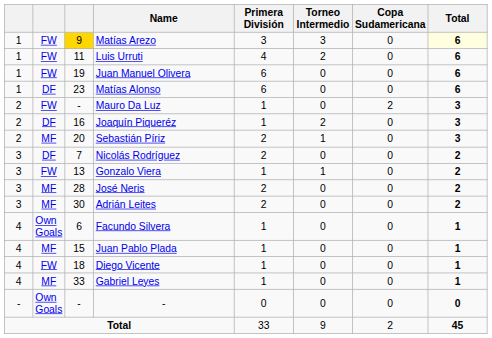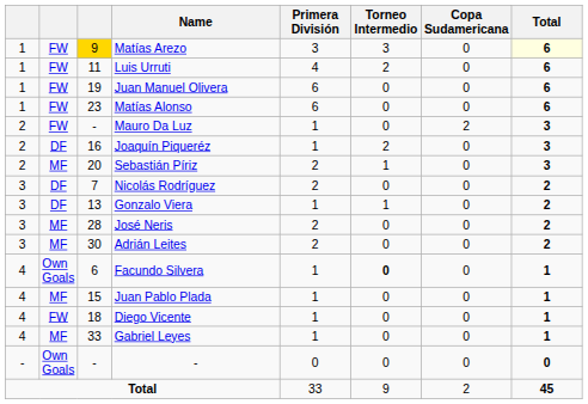Matías Alonso | column 2: DF -> FW
Gonzalo Viera | column 2: FW -> DF
Facundo Silvera | Torneo Intermedio: normal -> bold
